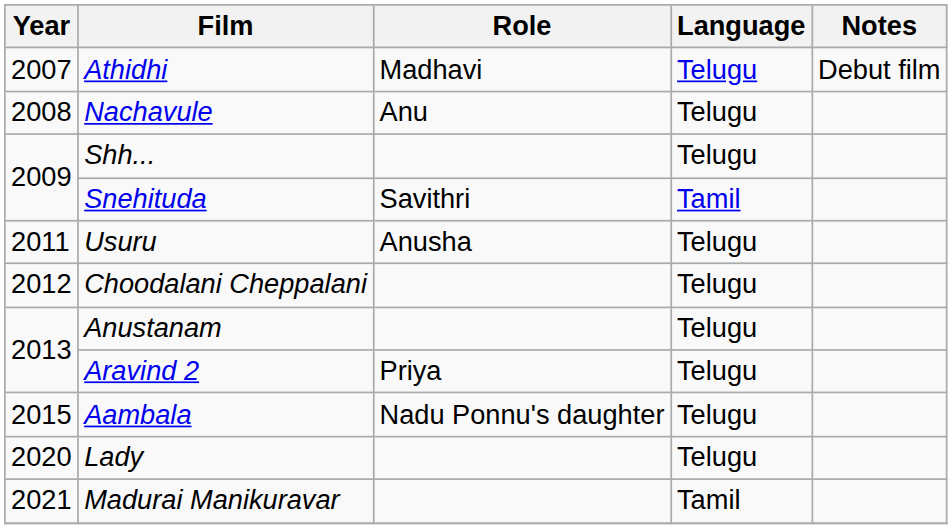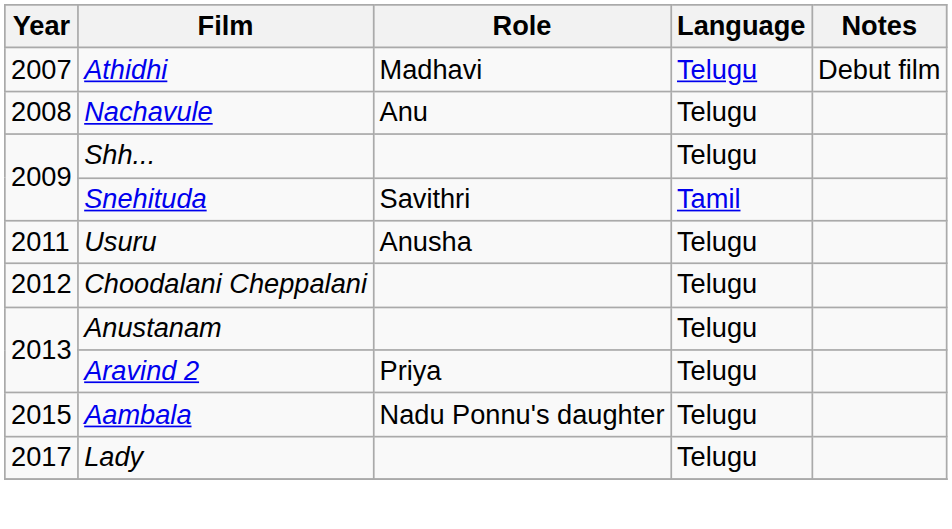Lady | Year: 2020 -> 2017
- row: 2021 | Madurai Manikuravar | Tamil
